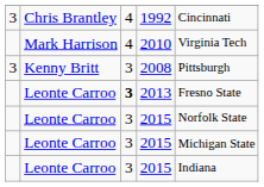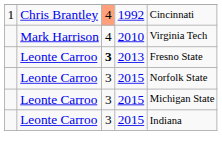1992 | column 1: 3 -> 1
1992 | column 3: no background -> lightsalmon background
- row: 3 | Kenny Britt | 3 | 2008 | Pittsburgh
